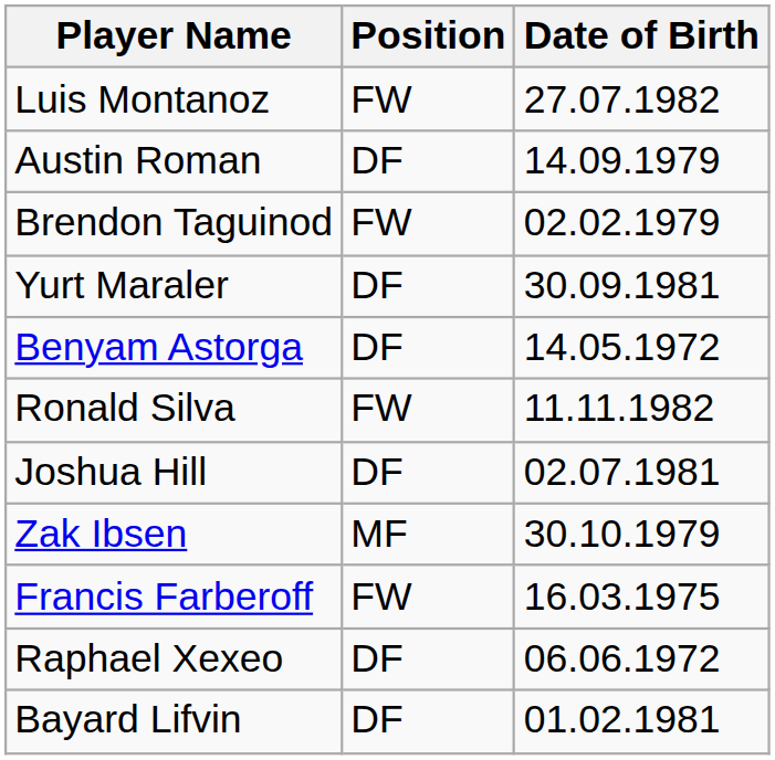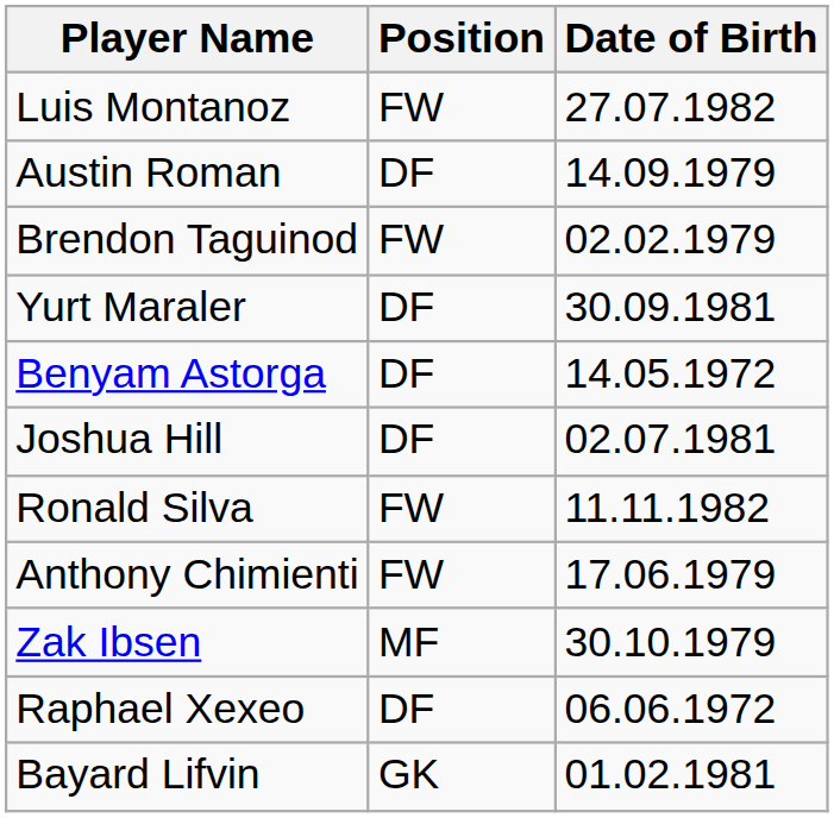rows swapped: Ronald Silva <-> Joshua Hill
+ row: Anthony Chimienti | FW | 17.06.1979
- row: Francis Farberoff | FW | 16.03.1975
Bayard Lifvin | Position: DF -> GK
